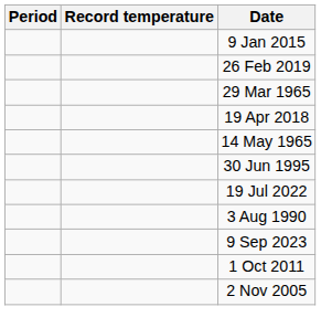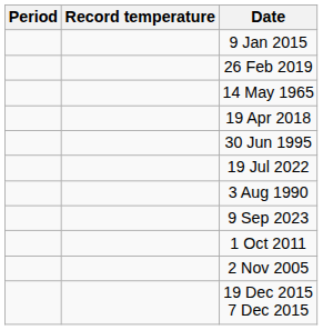- row: 29 Mar 1965
rows swapped: 19 Apr 2018 <-> 14 May 1965
+ row: 19 Dec 2015 7 Dec 2015
